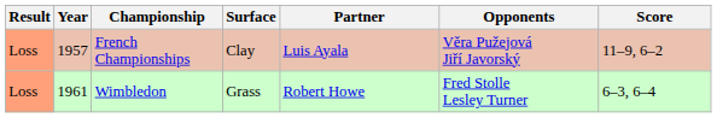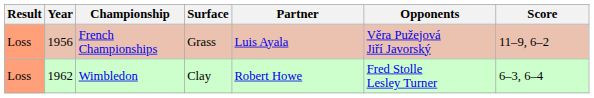French Championships | Year: 1957 -> 1956
French Championships | Surface: Clay -> Grass
Wimbledon | Year: 1961 -> 1962
Wimbledon | Surface: Grass -> Clay
